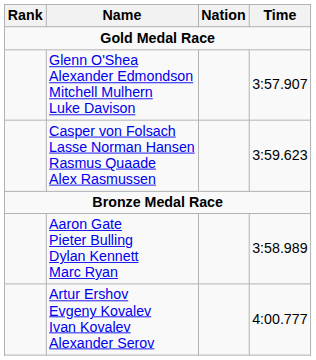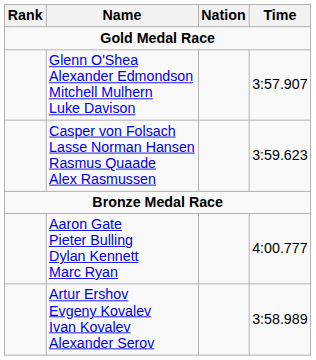Aaron Gate Pieter Bulling Dylan Kennett Marc Ryan | Time: 3:58.989 -> 4:00.777
Artur Ershov Evgeny Kovalev Ivan Kovalev Alexander Serov | Time: 4:00.777 -> 3:58.989
